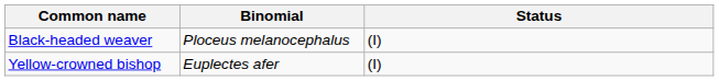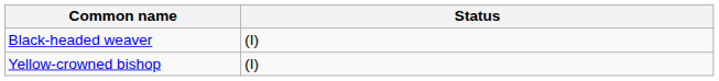- column: Binomial | Ploceus melanocephalus | Euplectes afer
